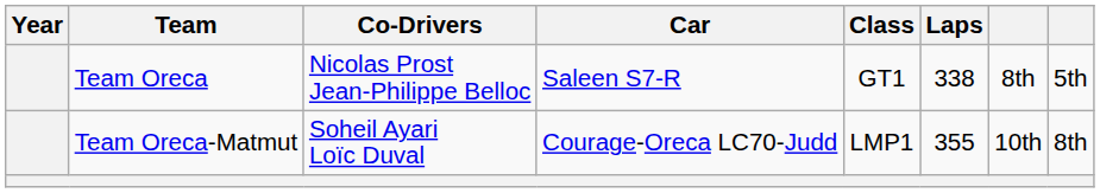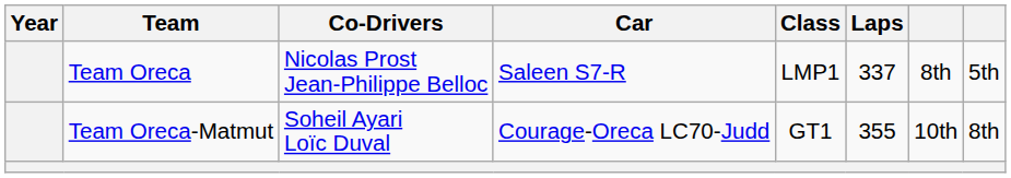Team Oreca | Class: GT1 -> LMP1
Team Oreca | Laps: 338 -> 337
Team Oreca-Matmut | Class: LMP1 -> GT1
